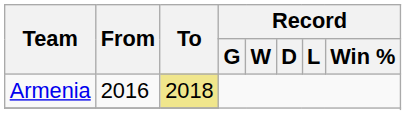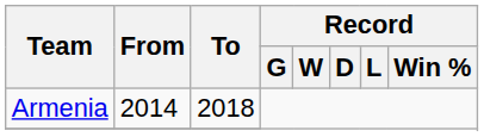Armenia | From: 2016 -> 2014
Armenia | To: khaki background -> no background
